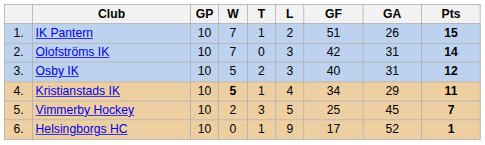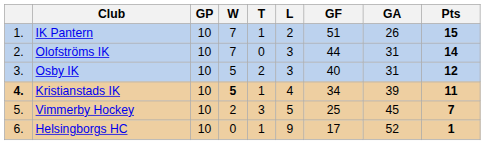Olofströms IK | GF: 42 -> 44
Kristianstads IK | column 1: normal -> bold
Kristianstads IK | GA: 29 -> 39
